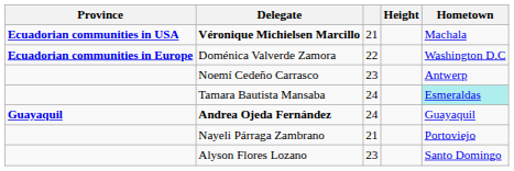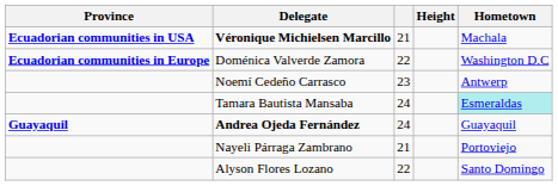Alyson Flores Lozano | column 3: 23 -> 22
